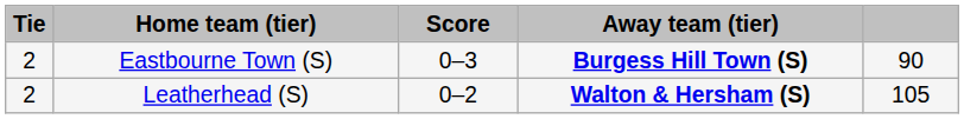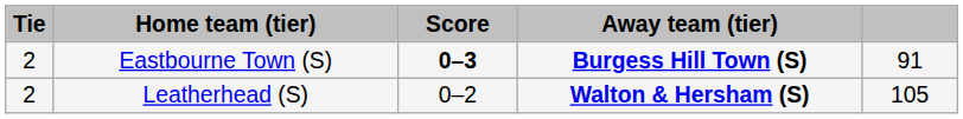Eastbourne Town (S) | Score: normal -> bold
Eastbourne Town (S) | column 5: 90 -> 91
